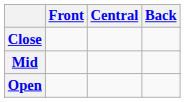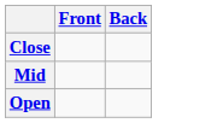- column: Central
